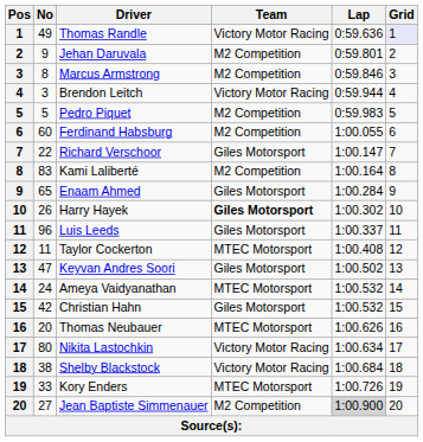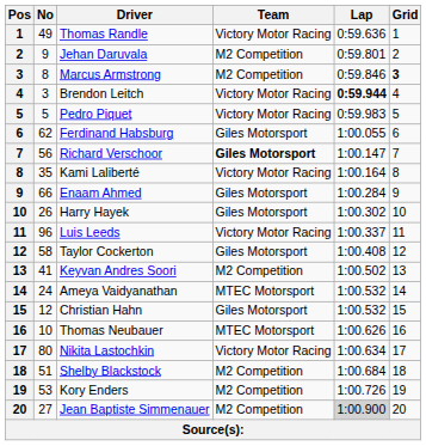Thomas Randle | Grid: lavender background -> no background
Marcus Armstrong | Grid: normal -> bold
Brendon Leitch | Lap: normal -> bold
Pedro Piquet | Team: M2 Competition -> Victory Motor Racing
Ferdinand Habsburg | No: 60 -> 62
Ferdinand Habsburg | Team: M2 Competition -> Giles Motorsport
Richard Verschoor | No: 22 -> 56
Richard Verschoor | Team: normal -> bold
Kami Laliberté | No: 83 -> 35
Kami Laliberté | Team: M2 Competition -> Victory Motor Racing
Enaam Ahmed | No: 65 -> 66
Harry Hayek | Team: bold -> normal
Luis Leeds | Team: Giles Motorsport -> Victory Motor Racing
Taylor Cockerton | No: 11 -> 58
Taylor Cockerton | Team: MTEC Motorsport -> Giles Motorsport
Keyvan Andres Soori | No: 47 -> 41
Keyvan Andres Soori | Team: Giles Motorsport -> M2 Competition
Christian Hahn | No: 42 -> 12
Thomas Neubauer | No: 20 -> 10
Shelby Blackstock | No: 38 -> 51
Shelby Blackstock | Team: Victory Motor Racing -> M2 Competition
Kory Enders | No: 33 -> 53
Kory Enders | Team: MTEC Motorsport -> M2 Competition
